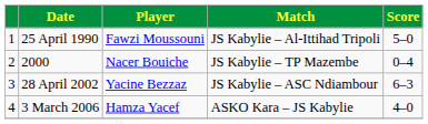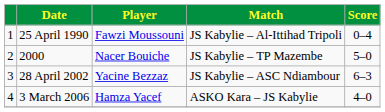25 April 1990 | Score: 5–0 -> 0–4
2000 | Score: 0–4 -> 5–0
